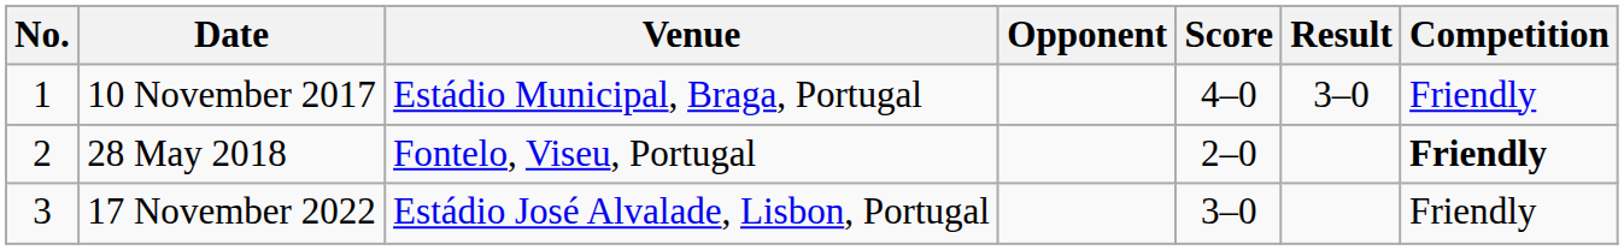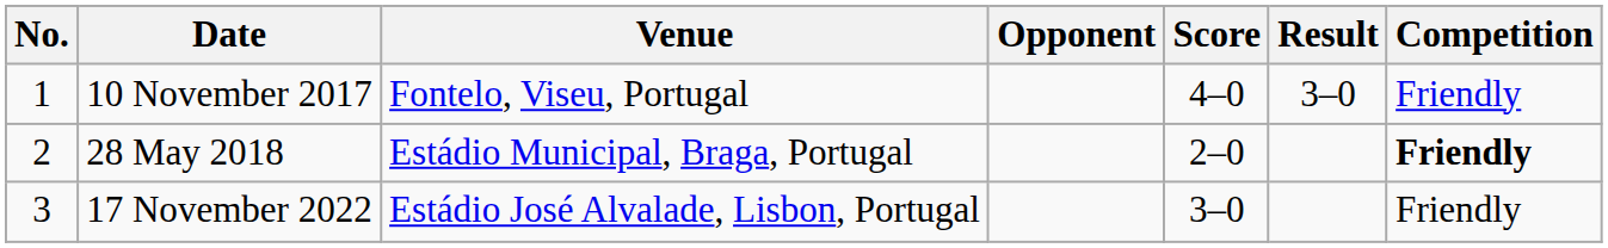10 November 2017 | Venue: Estádio Municipal, Braga, Portugal -> Fontelo, Viseu, Portugal
28 May 2018 | Venue: Fontelo, Viseu, Portugal -> Estádio Municipal, Braga, Portugal
